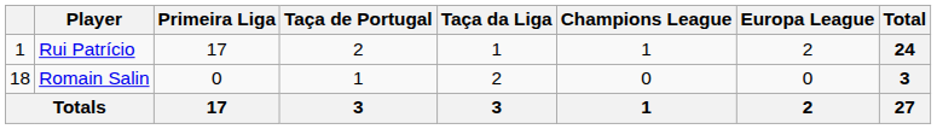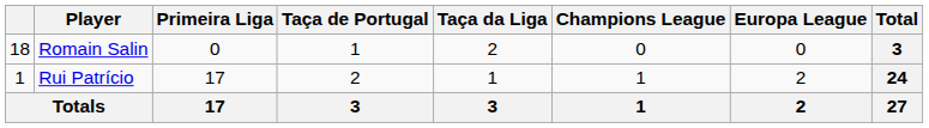rows swapped: Rui Patrício <-> Romain Salin
